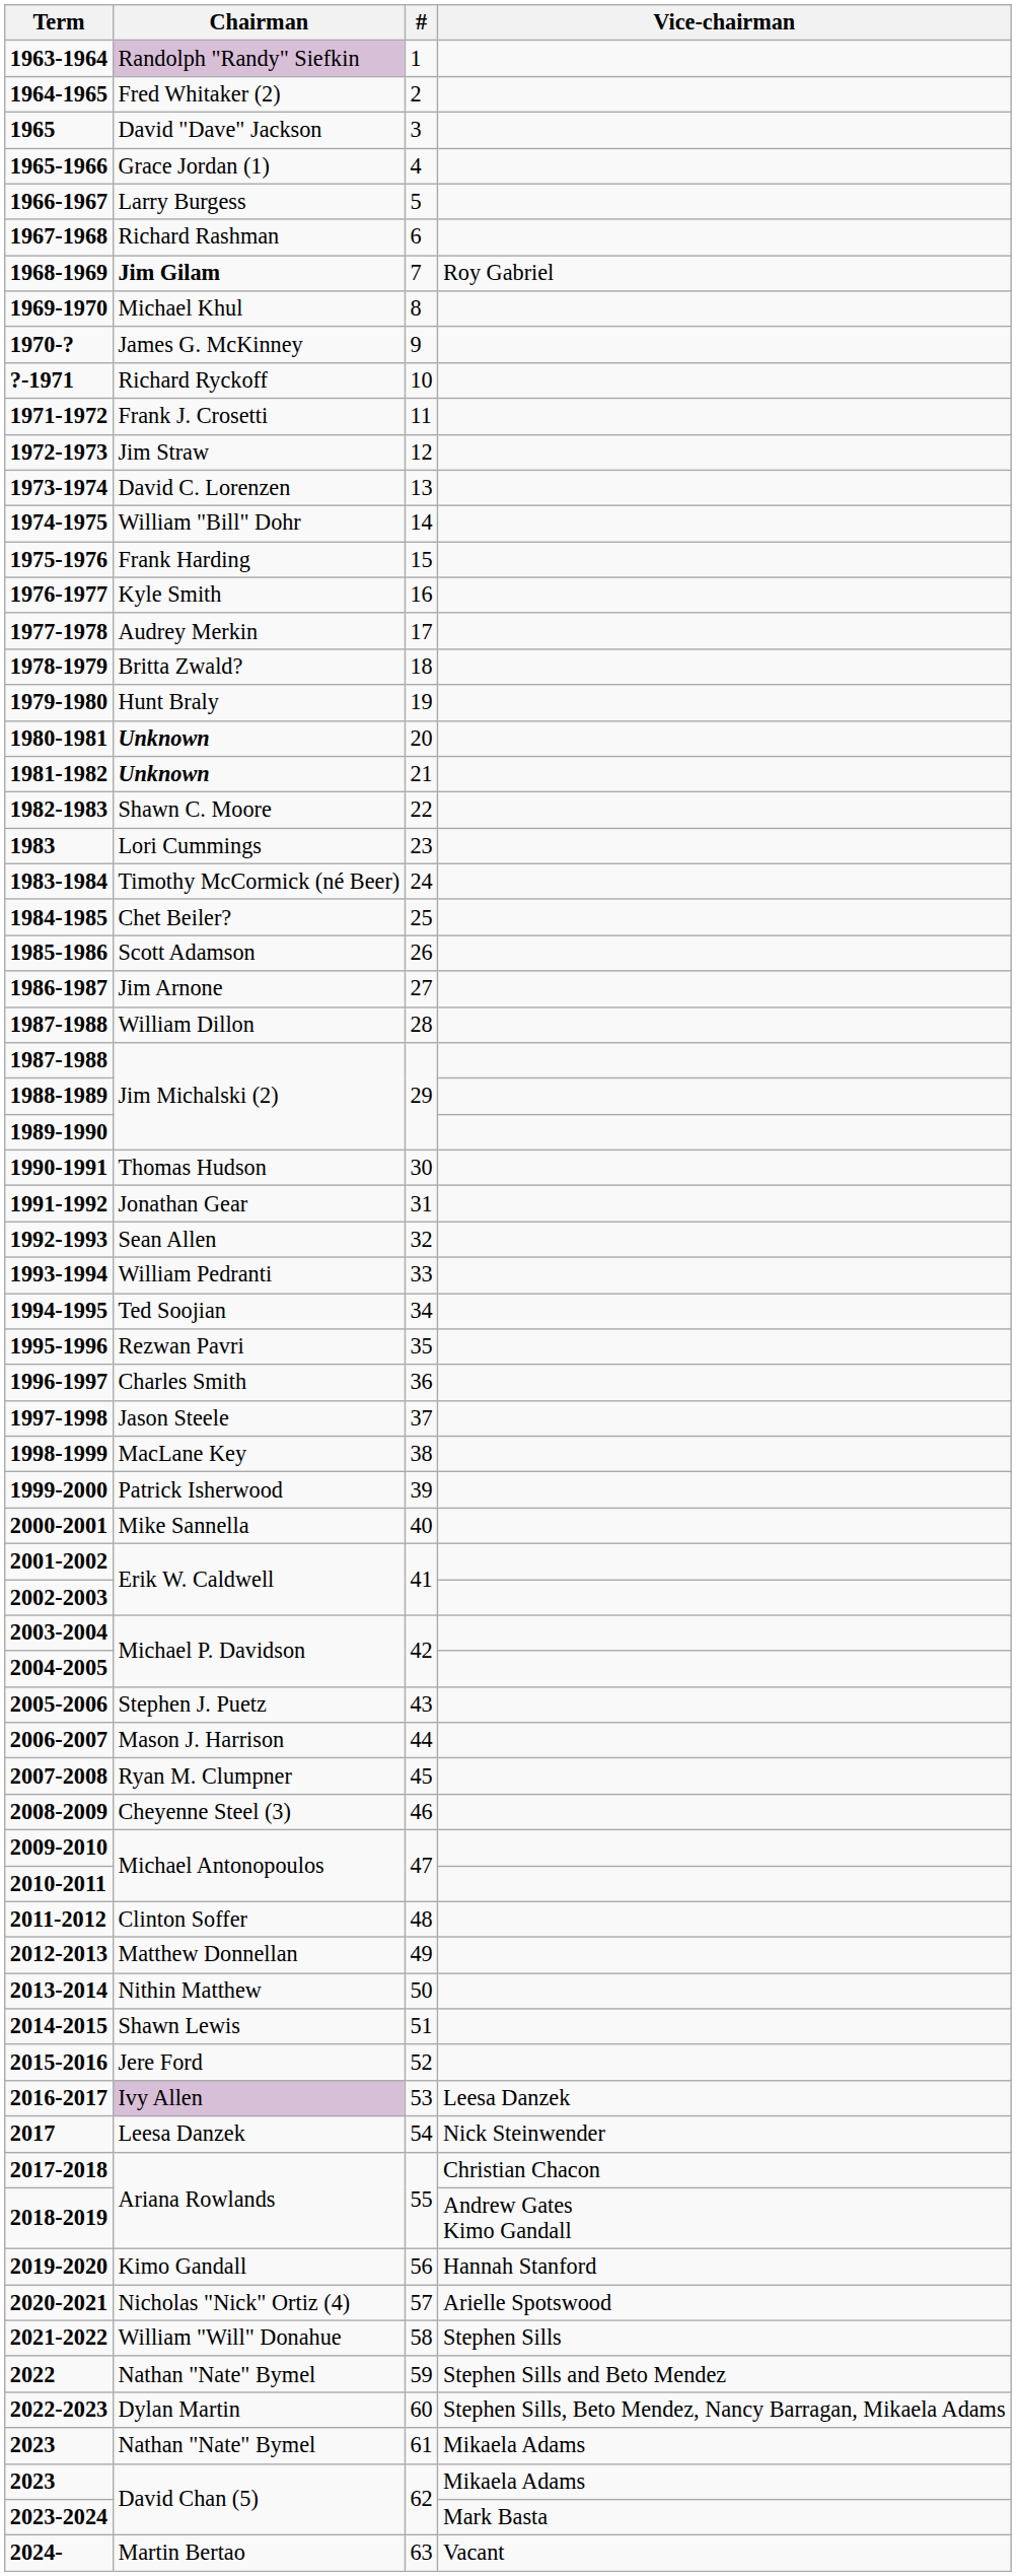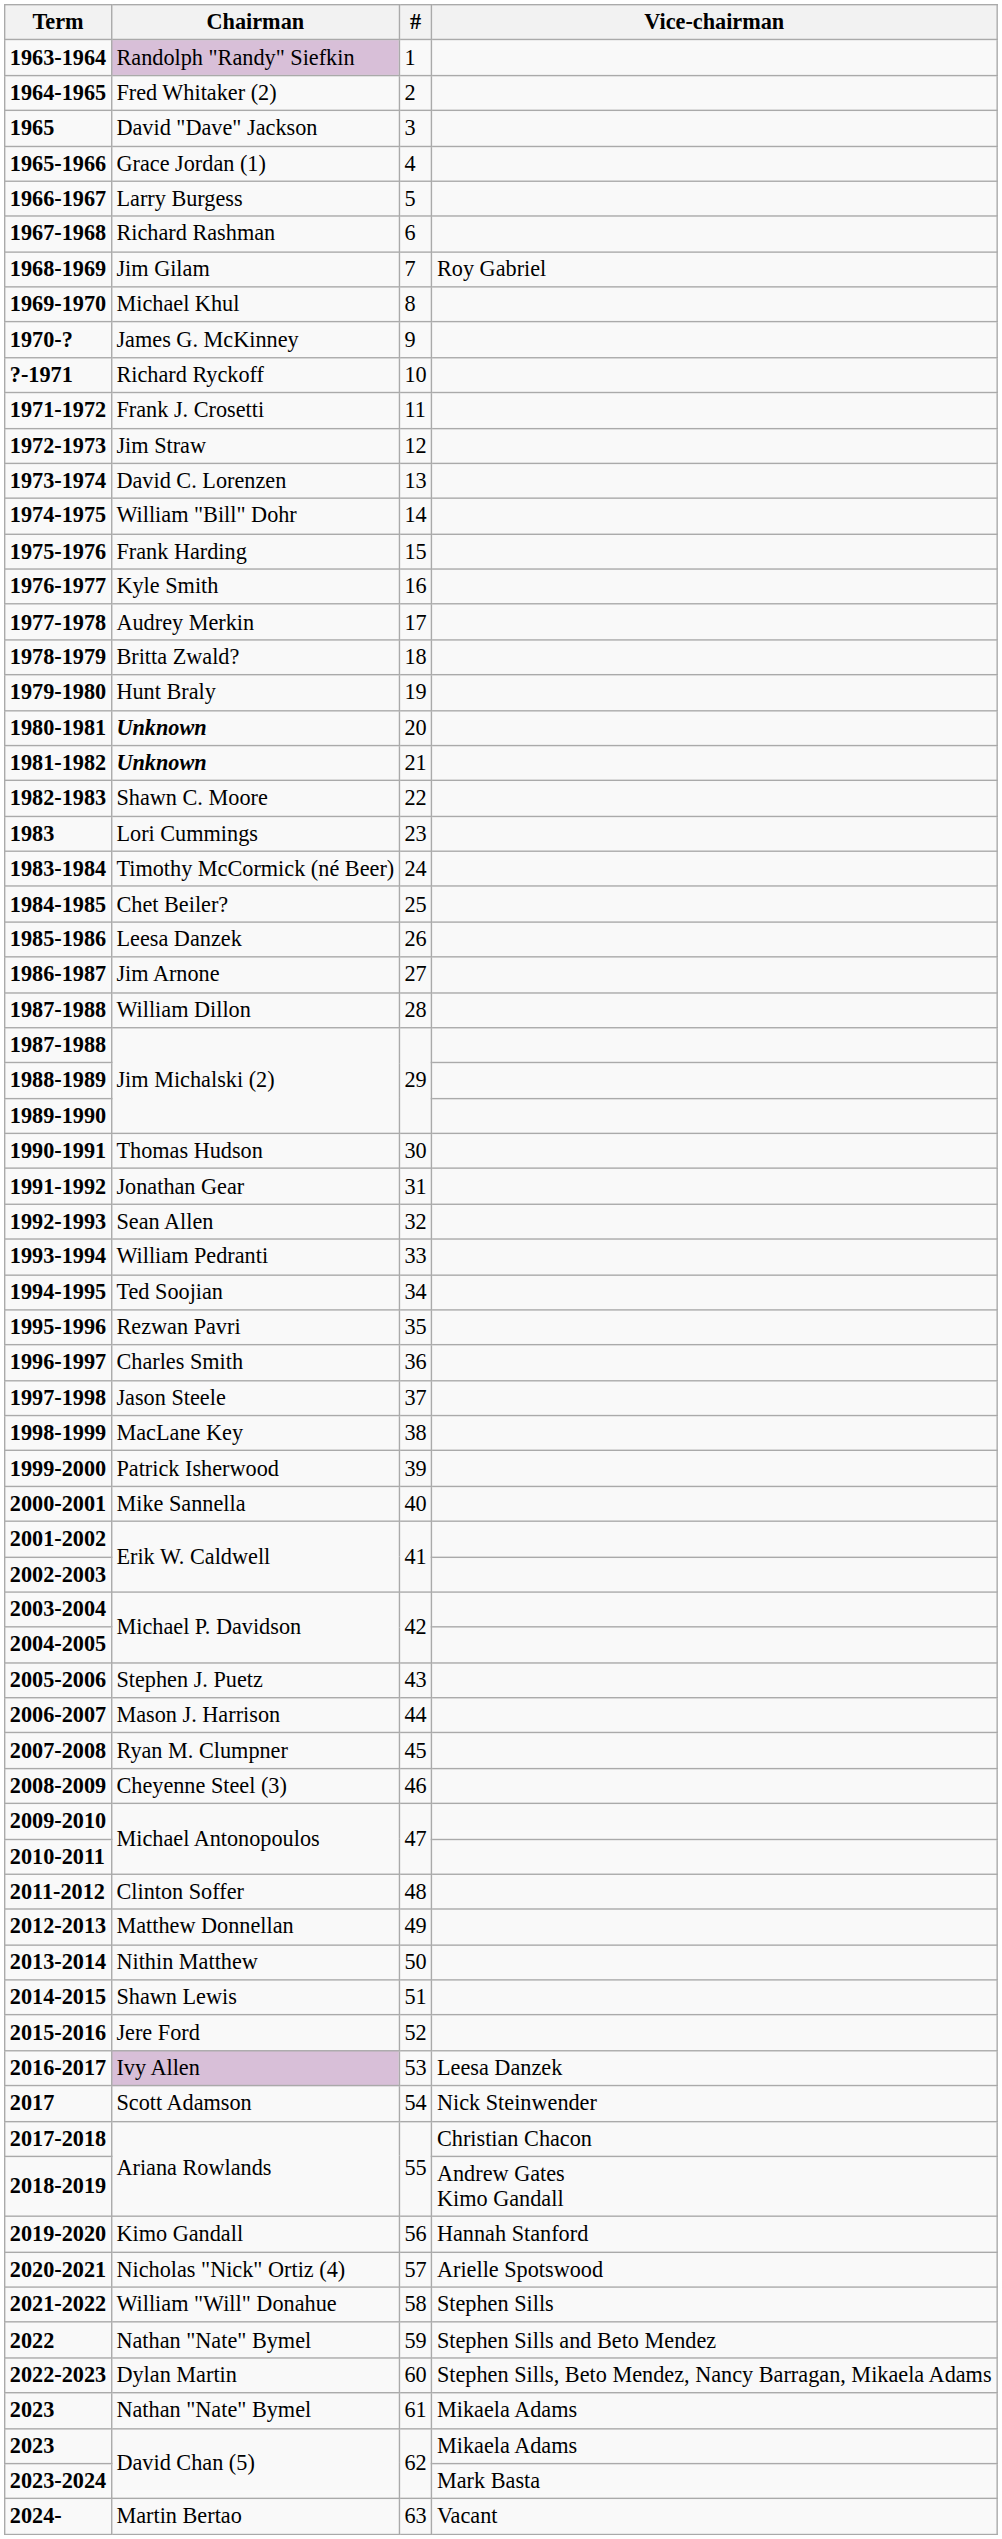1968-1969 | Chairman: bold -> normal
1985-1986 | Chairman: Scott Adamson -> Leesa Danzek
2017 | Chairman: Leesa Danzek -> Scott Adamson
